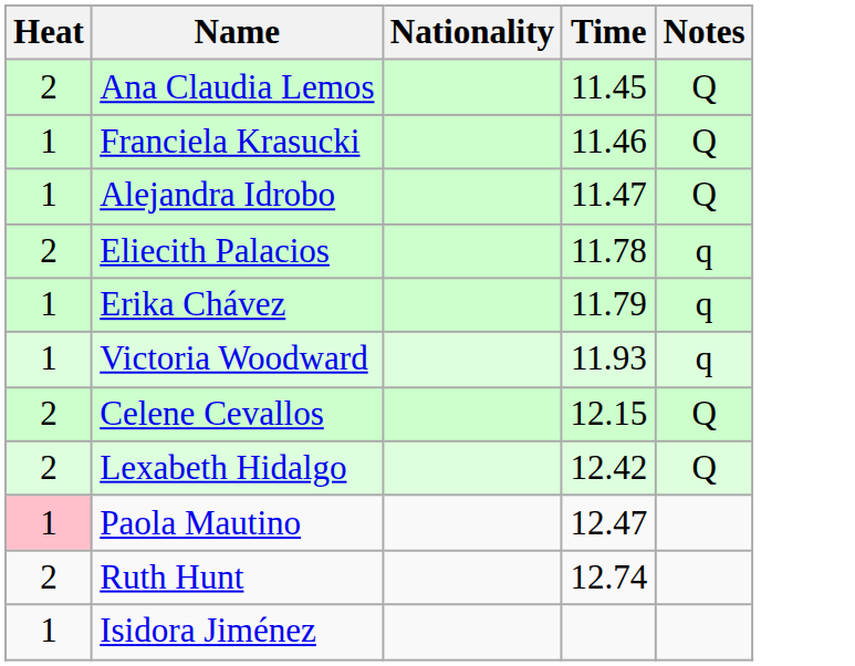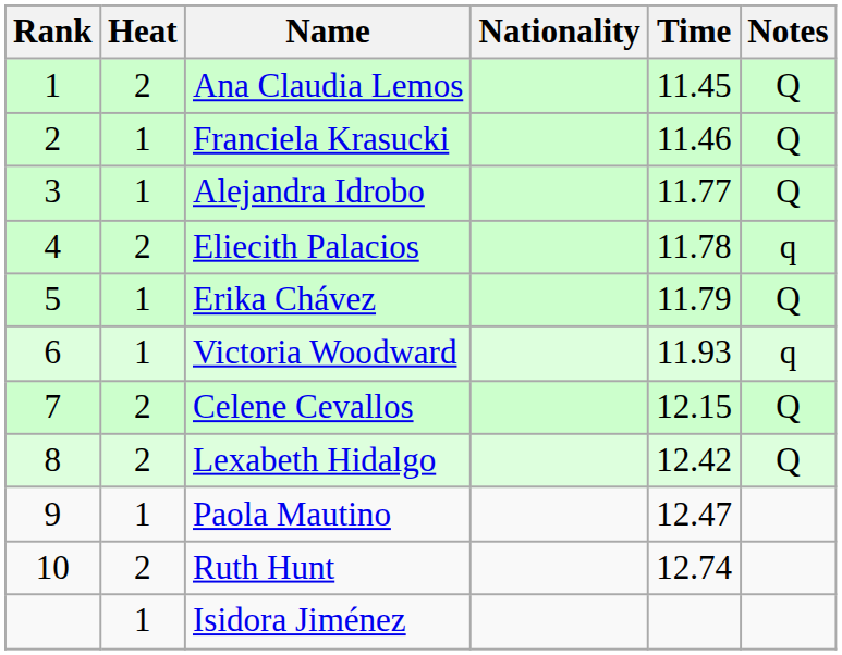+ column: Rank | 1 | 2 | 3 | 4 | 5 | 6 | 7 | 8 | 9 | 10
Alejandra Idrobo | Time: 11.47 -> 11.77
Erika Chávez | Notes: q -> Q
Paola Mautino | Heat: pink background -> no background
